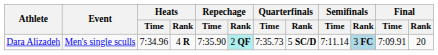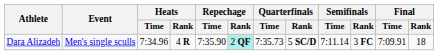Dara Alizadeh | Semifinals / Rank: lightblue background -> no background
Dara Alizadeh | Final / Rank: 20 -> 18
